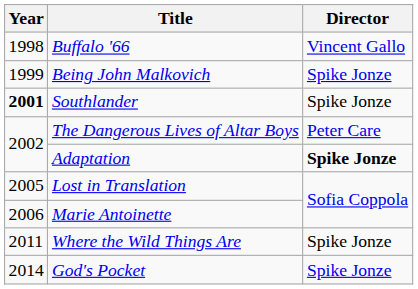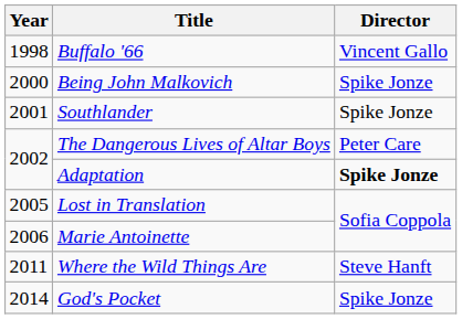Being John Malkovich | Year: 1999 -> 2000
Southlander | Year: bold -> normal
Where the Wild Things Are | Director: Spike Jonze -> Steve Hanft
